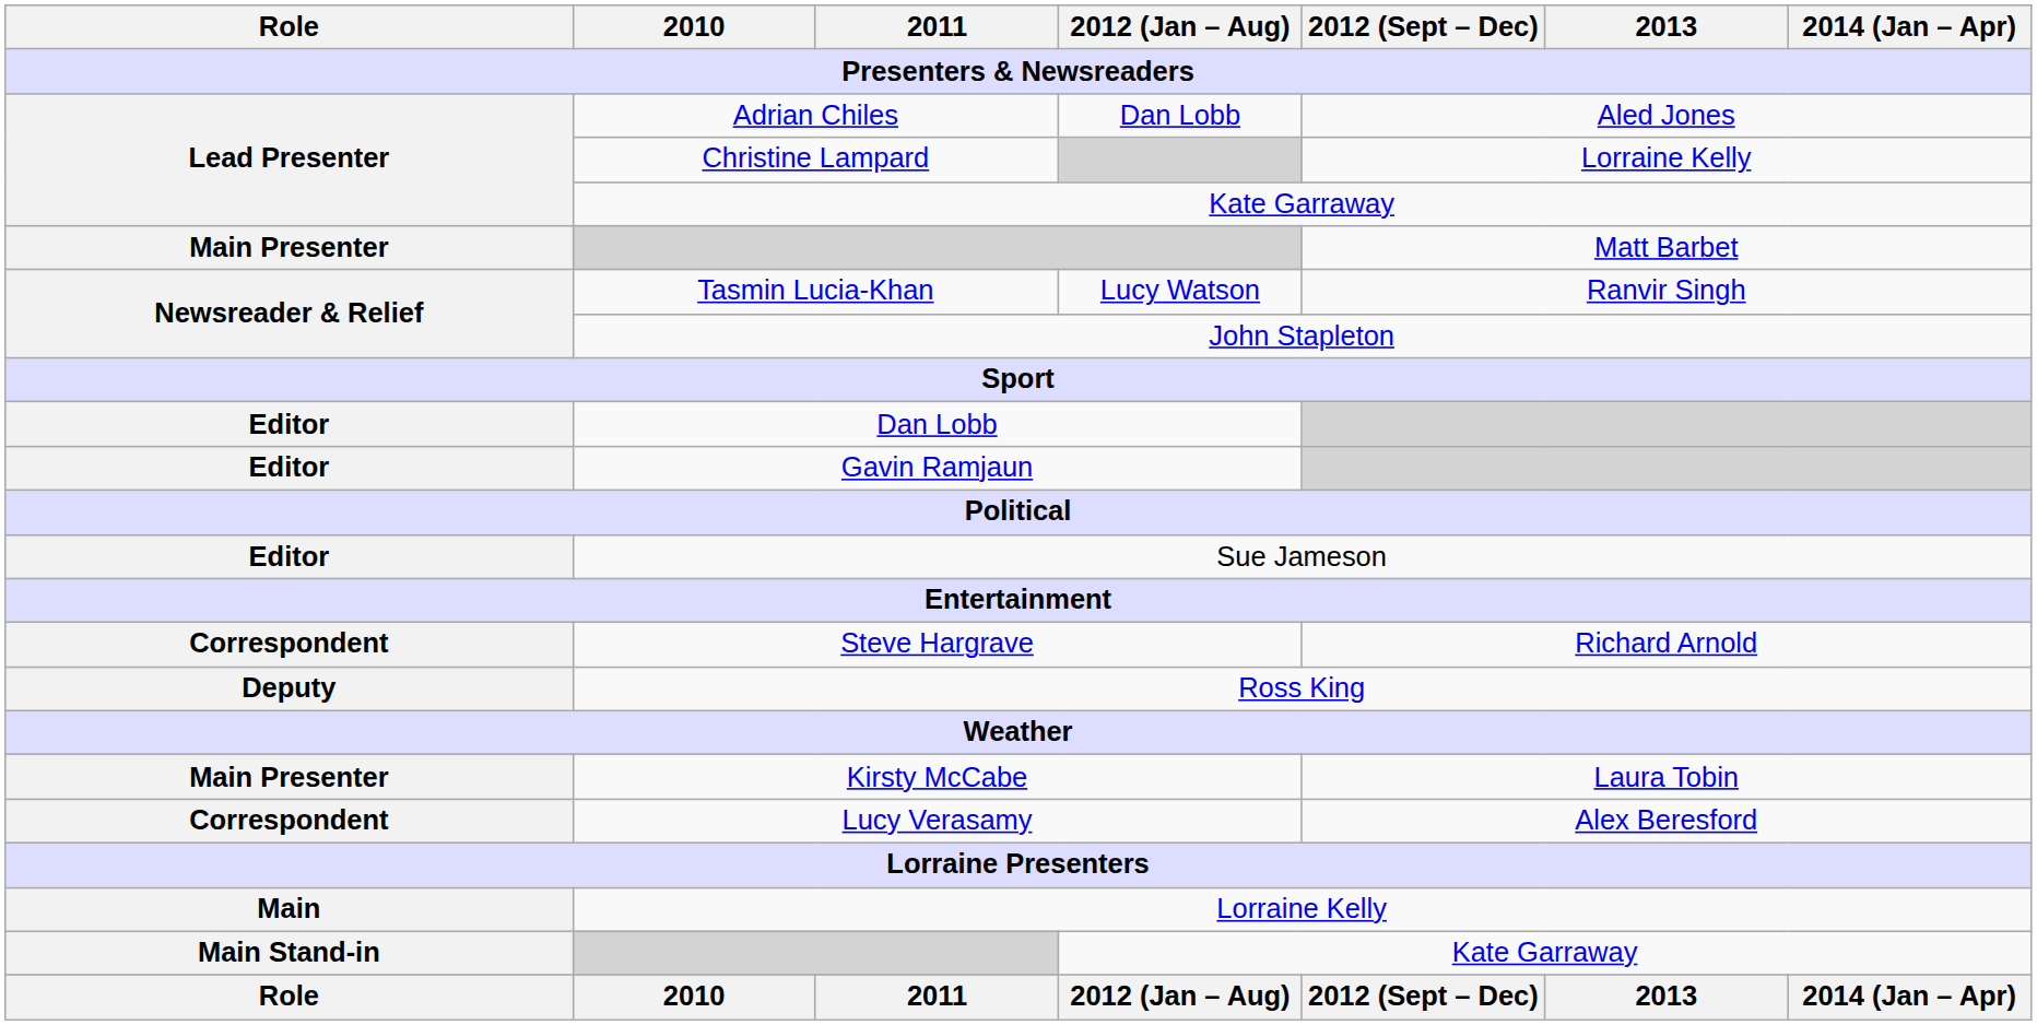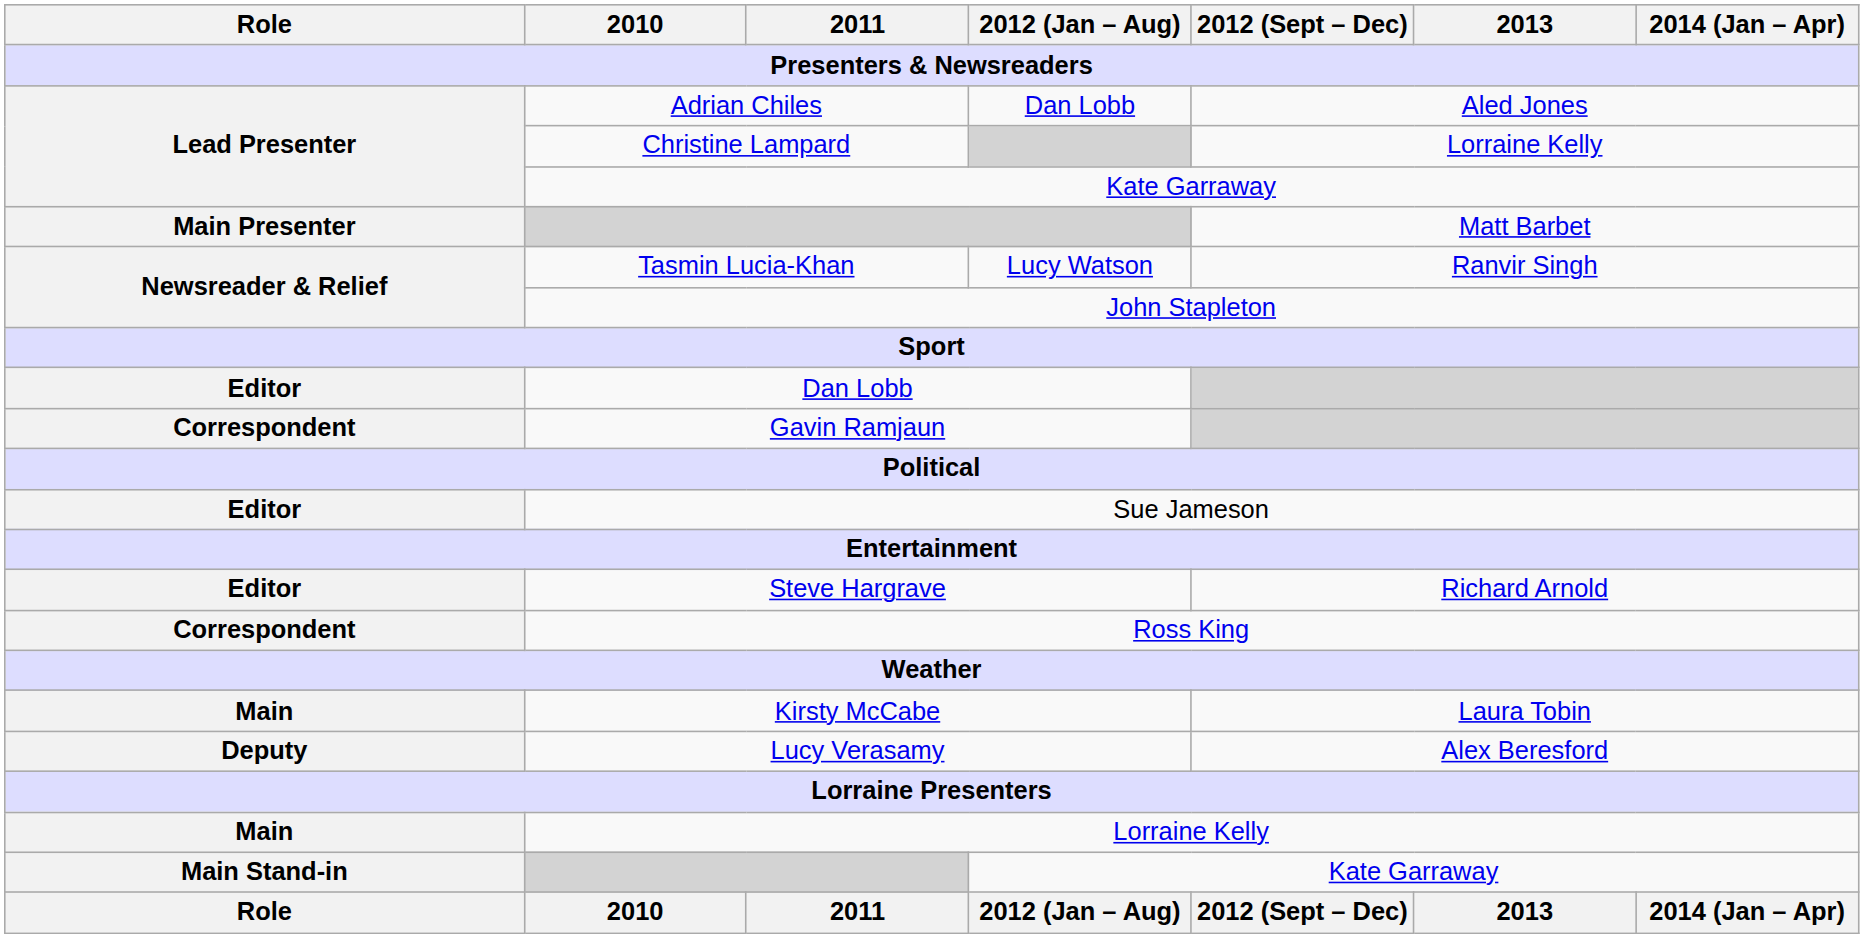Gavin Ramjaun | Role: Editor -> Correspondent
Steve Hargrave | Role: Correspondent -> Editor
Ross King | Role: Deputy -> Correspondent
Kirsty McCabe | Role: Main Presenter -> Main
Lucy Verasamy | Role: Correspondent -> Deputy
